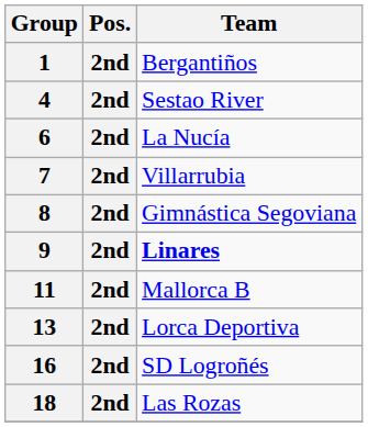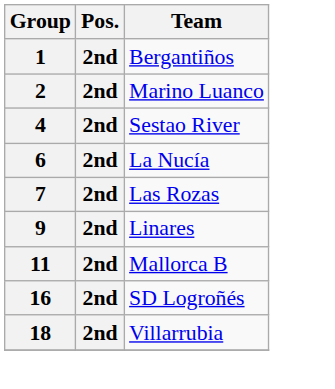+ row: 2 | 2nd | Marino Luanco
7 | Team: Villarrubia -> Las Rozas
- row: 8 | 2nd | Gimnástica Segoviana
9 | Team: bold -> normal
- row: 13 | 2nd | Lorca Deportiva
18 | Team: Las Rozas -> Villarrubia
